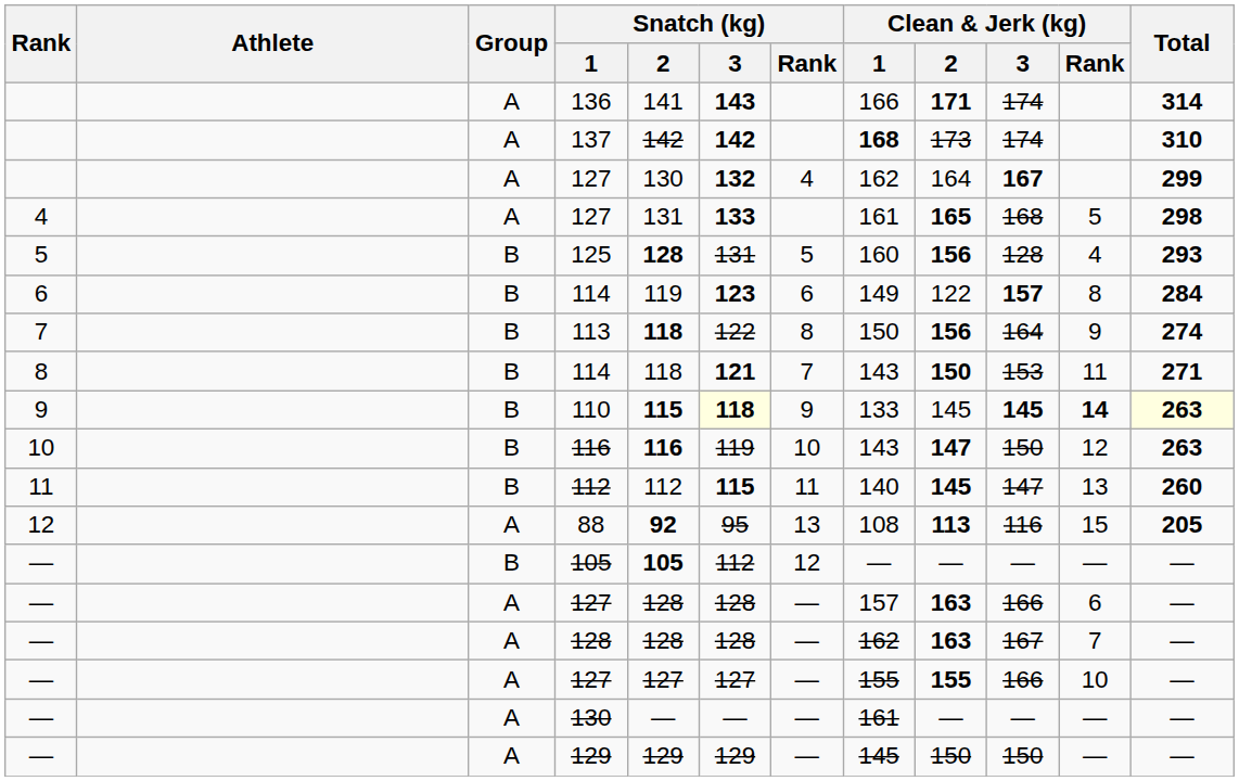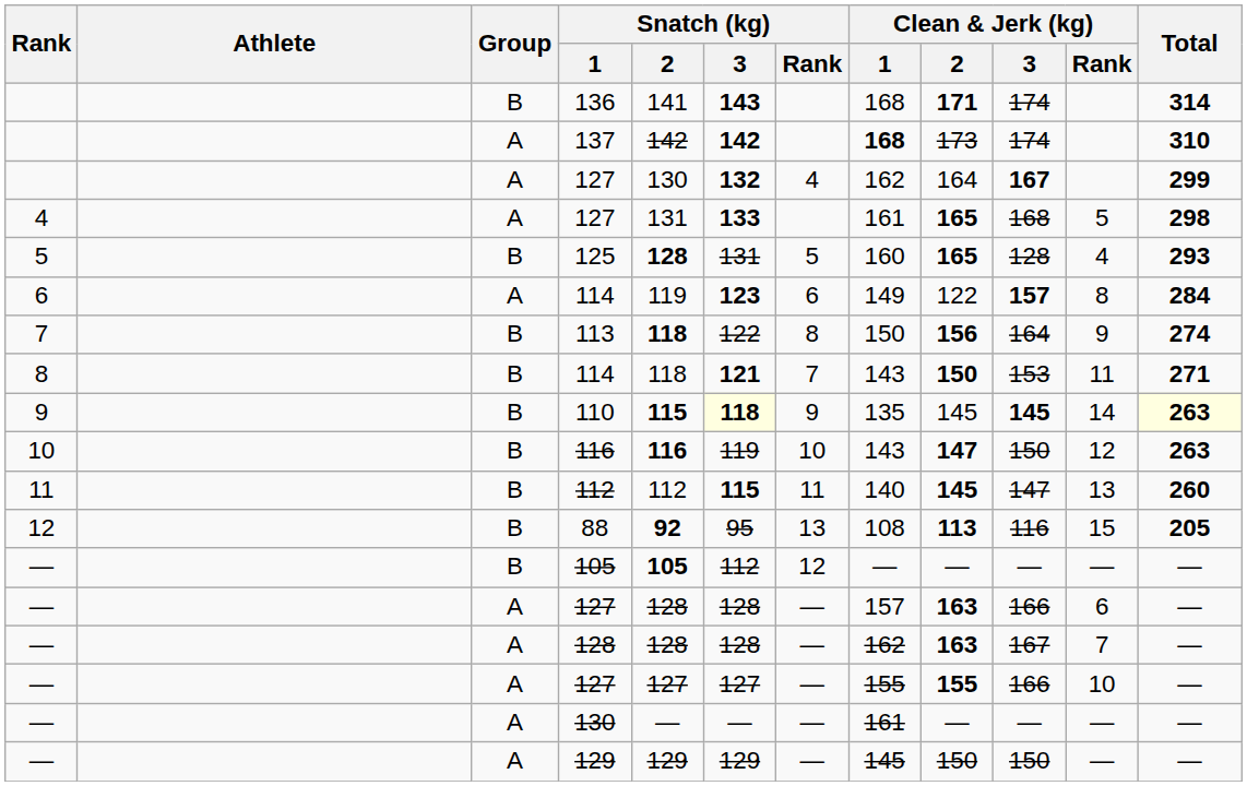136 | Group: A -> B
136 | Clean & Jerk (kg) / 1: 166 -> 168
125 | Clean & Jerk (kg) / 2: 156 -> 165
6 / 114 | Group: B -> A
110 | Clean & Jerk (kg) / 1: 133 -> 135
110 | Clean & Jerk (kg) / Rank: bold -> normal
88 | Group: A -> B
